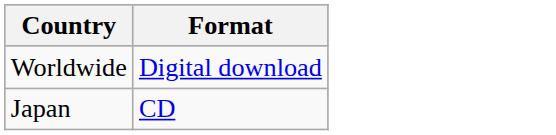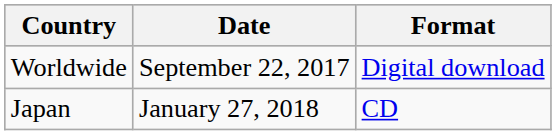+ column: Date | September 22, 2017 | January 27, 2018
